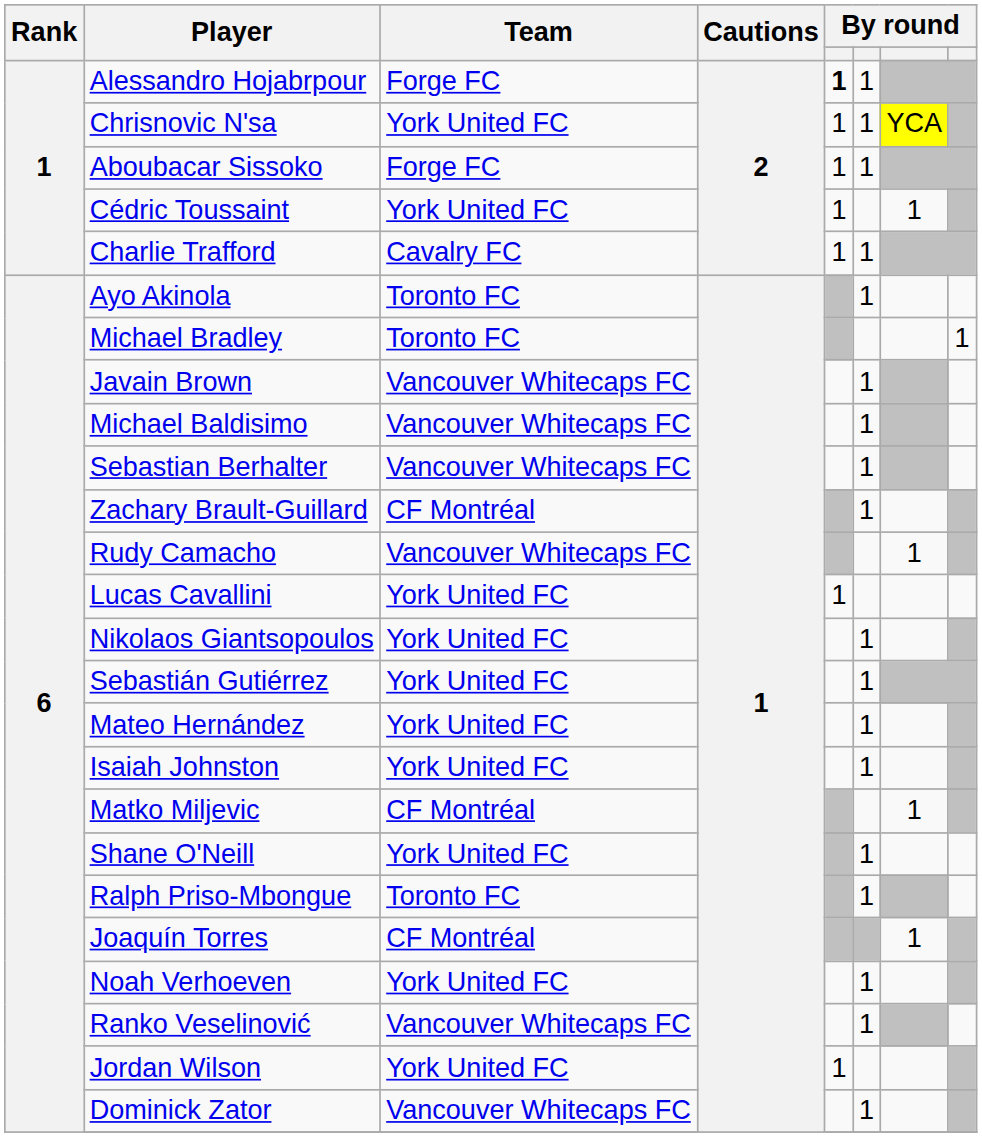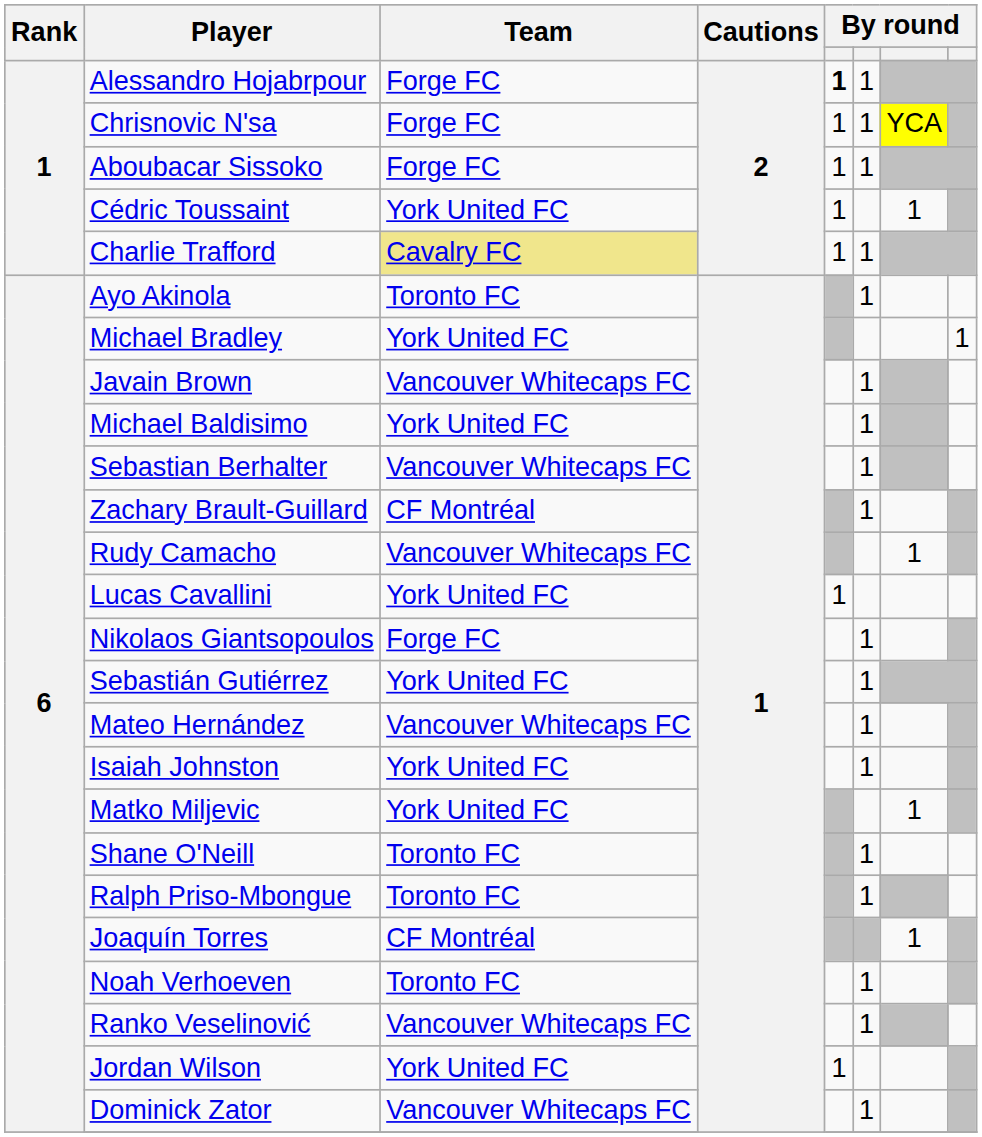Chrisnovic N'sa | Team: York United FC -> Forge FC
Charlie Trafford | Team: no background -> khaki background
Michael Bradley | Team: Toronto FC -> York United FC
Michael Baldisimo | Team: Vancouver Whitecaps FC -> York United FC
Nikolaos Giantsopoulos | Team: York United FC -> Forge FC
Mateo Hernández | Team: York United FC -> Vancouver Whitecaps FC
Matko Miljevic | Team: CF Montréal -> York United FC
Shane O'Neill | Team: York United FC -> Toronto FC
Noah Verhoeven | Team: York United FC -> Toronto FC
